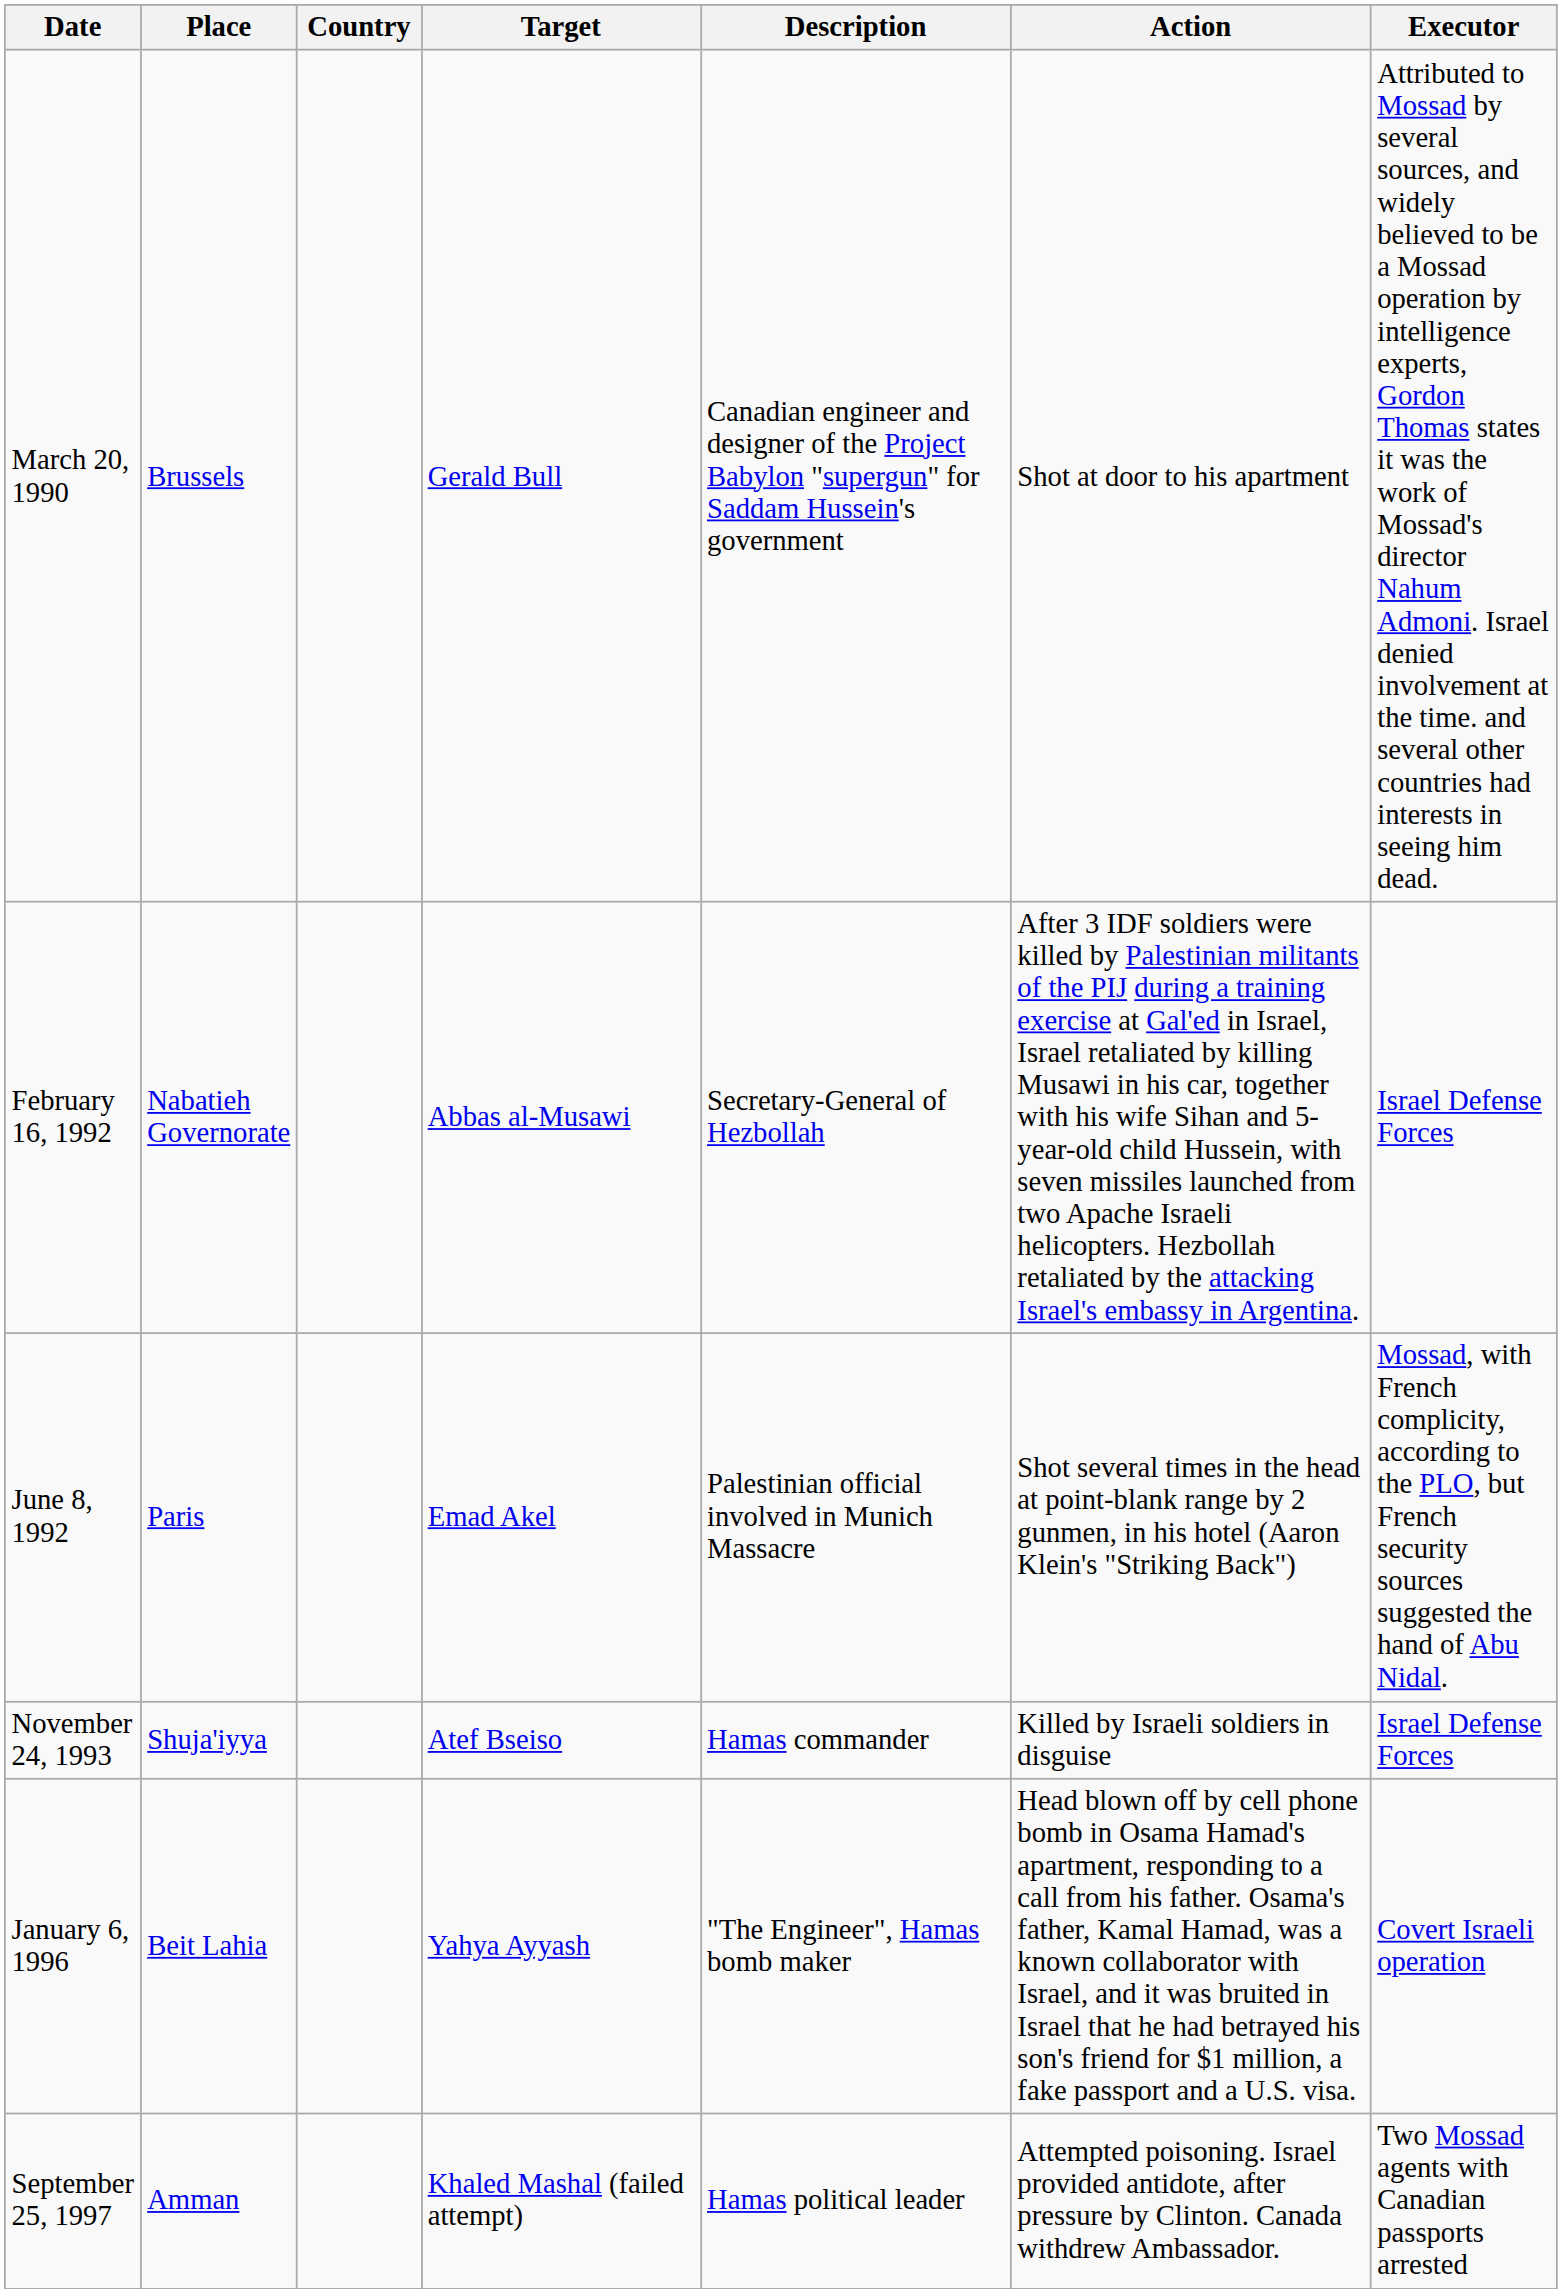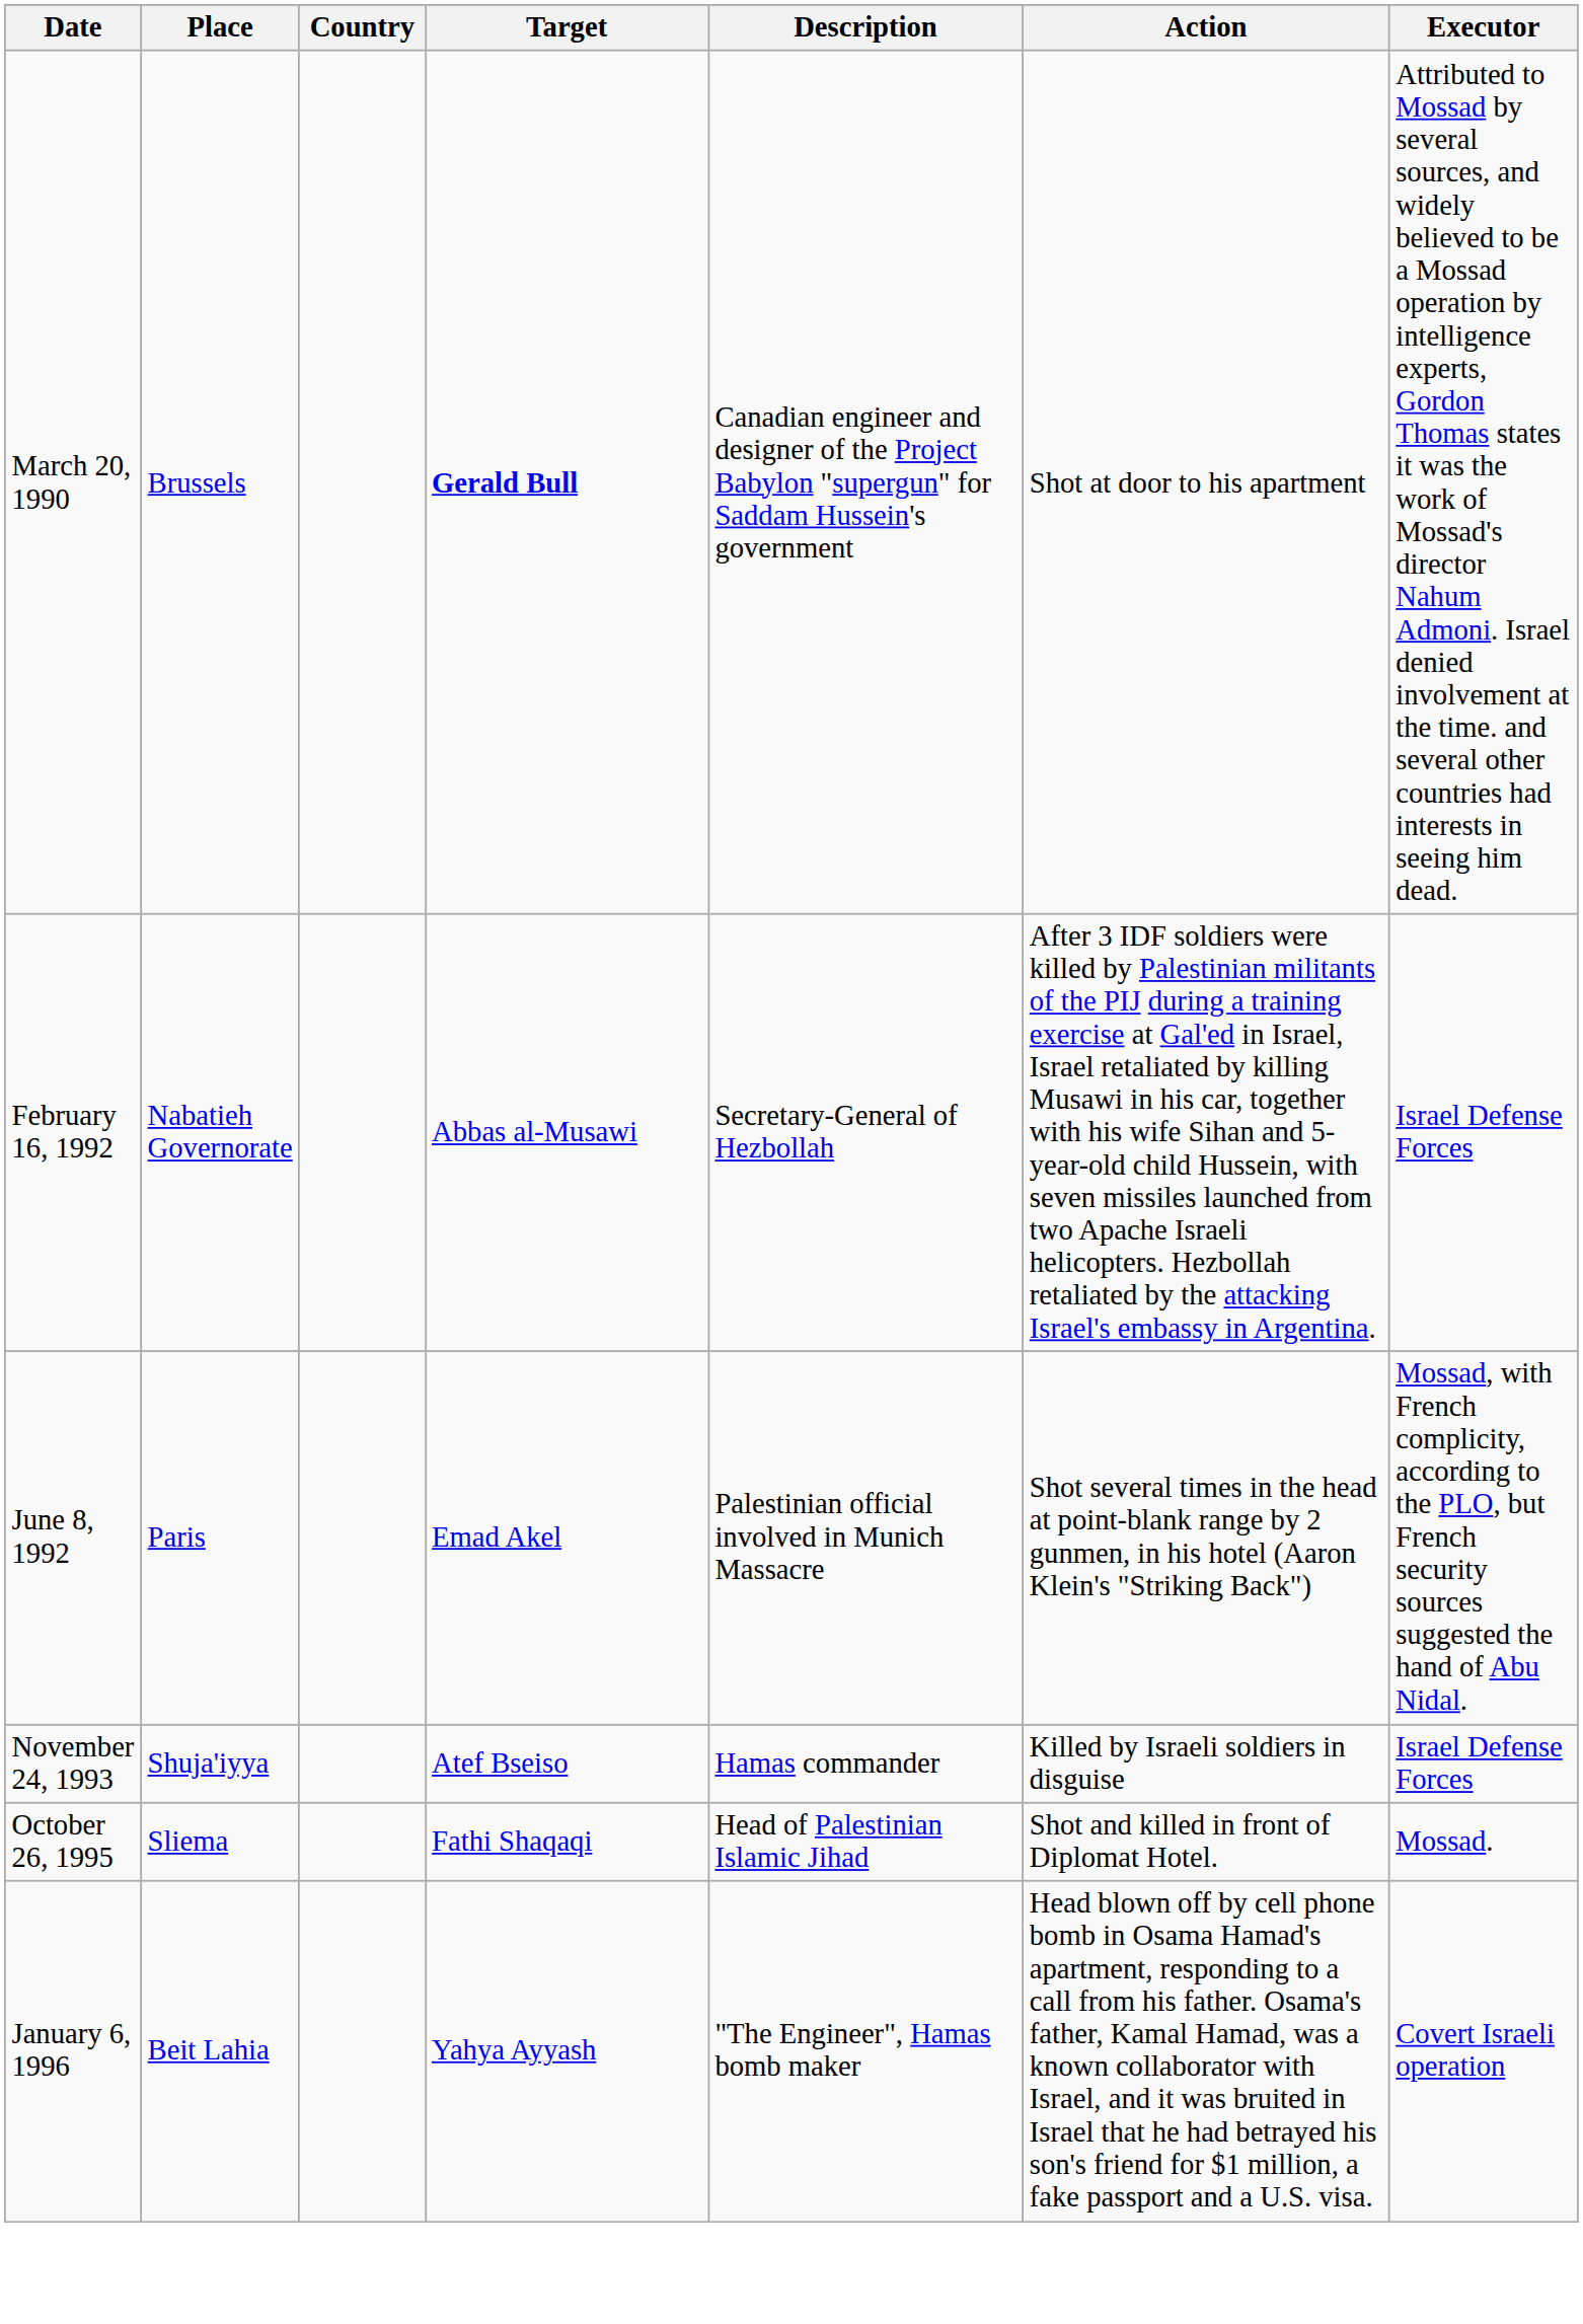March 20, 1990 | Target: normal -> bold
+ row: October 26, 1995 | Sliema | Fathi Shaqaqi | Head of Palestinian Islamic Jihad | Shot and killed in front of Diplomat Hotel. | Mossad.
- row: September 25, 1997 | Amman | Khaled Mashal (failed attempt) | Hamas political leader | Attempted poisoning. Israel provided antidote, after pressure by Clinton. Canada withdrew Ambassador. | Two Mossad agents with Canadian passports arrested
